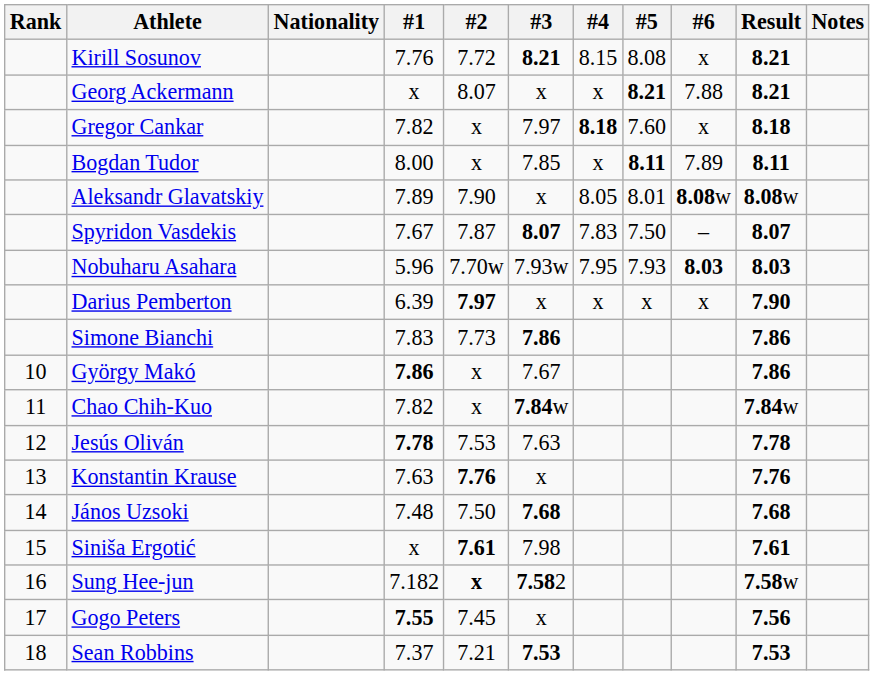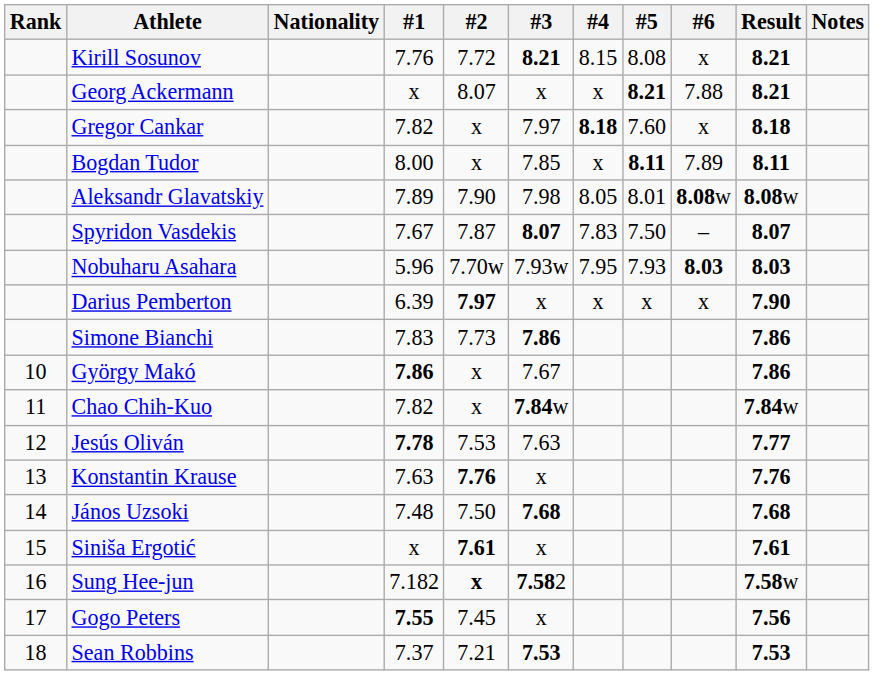Aleksandr Glavatskiy | #3: x -> 7.98
Jesús Oliván | Result: 7.78 -> 7.77
Siniša Ergotić | #3: 7.98 -> x
